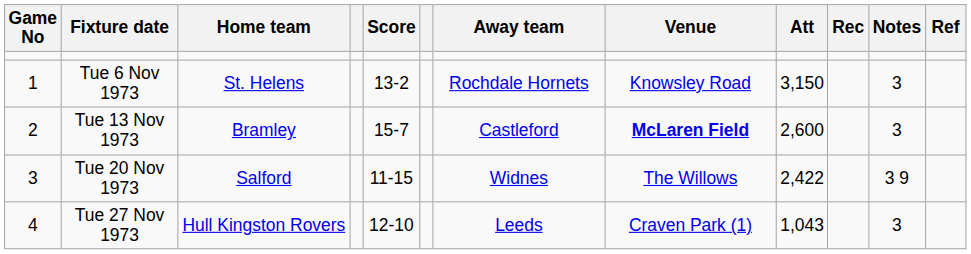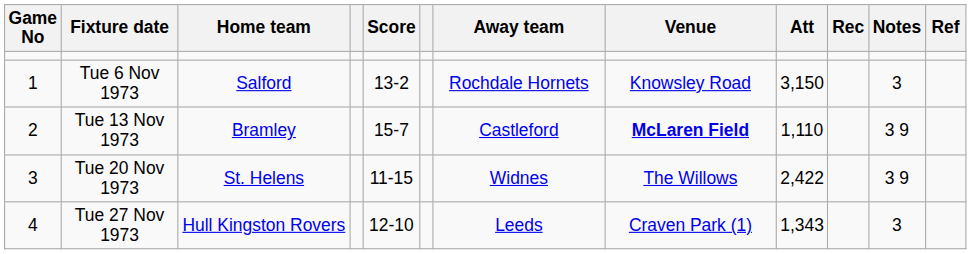Tue 6 Nov 1973 | Home team: St. Helens -> Salford
Tue 13 Nov 1973 | Att: 2,600 -> 1,110
Tue 13 Nov 1973 | Notes: 3 -> 3 9
Tue 20 Nov 1973 | Home team: Salford -> St. Helens
Tue 27 Nov 1973 | Att: 1,043 -> 1,343
